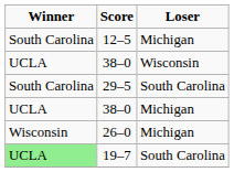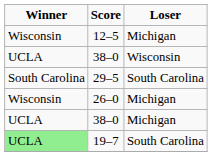12–5 | Winner: South Carolina -> Wisconsin
rows swapped: 38–0 / Michigan <-> 26–0
